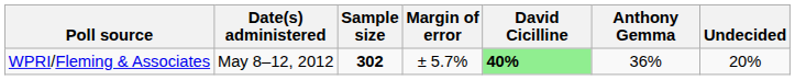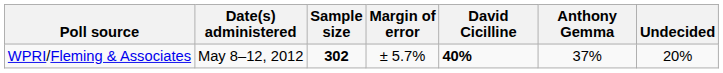WPRI/Fleming & Associates | David Cicilline: lightgreen background -> no background
WPRI/Fleming & Associates | Anthony Gemma: 36% -> 37%
